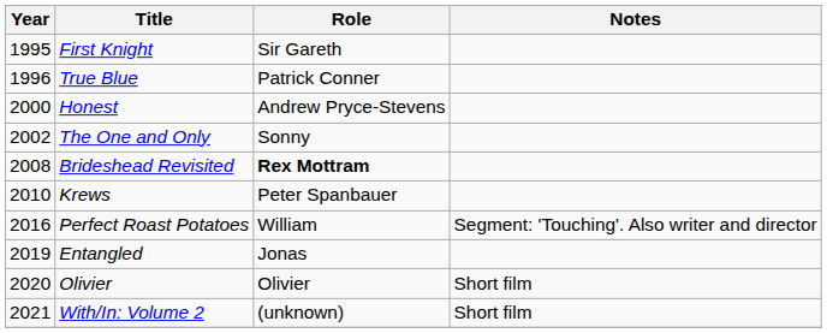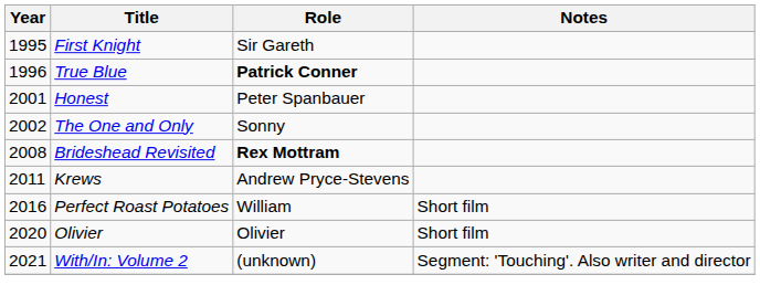True Blue | Role: normal -> bold
Honest | Year: 2000 -> 2001
Honest | Role: Andrew Pryce-Stevens -> Peter Spanbauer
Krews | Year: 2010 -> 2011
Krews | Role: Peter Spanbauer -> Andrew Pryce-Stevens
Perfect Roast Potatoes | Notes: Segment: 'Touching'. Also writer and director -> Short film
- row: 2019 | Entangled | Jonas
With/In: Volume 2 | Notes: Short film -> Segment: 'Touching'. Also writer and director
